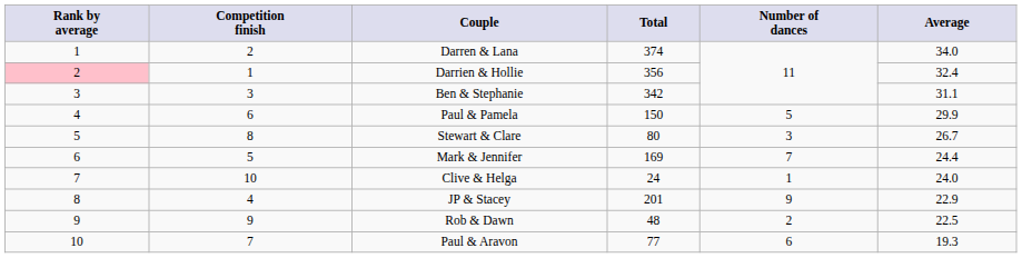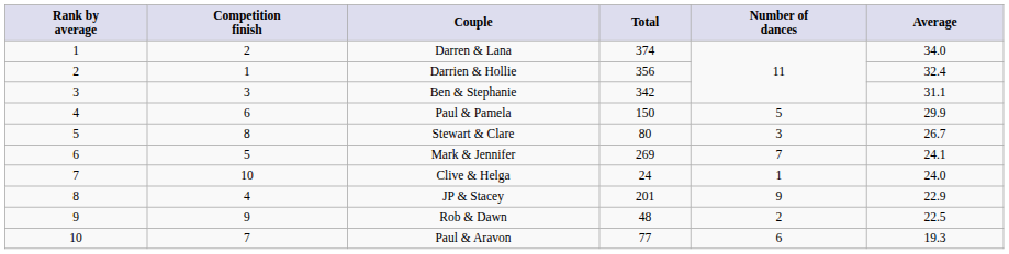Darrien & Hollie | Rank by average: pink background -> no background
Mark & Jennifer | Total: 169 -> 269
Mark & Jennifer | Average: 24.4 -> 24.1
